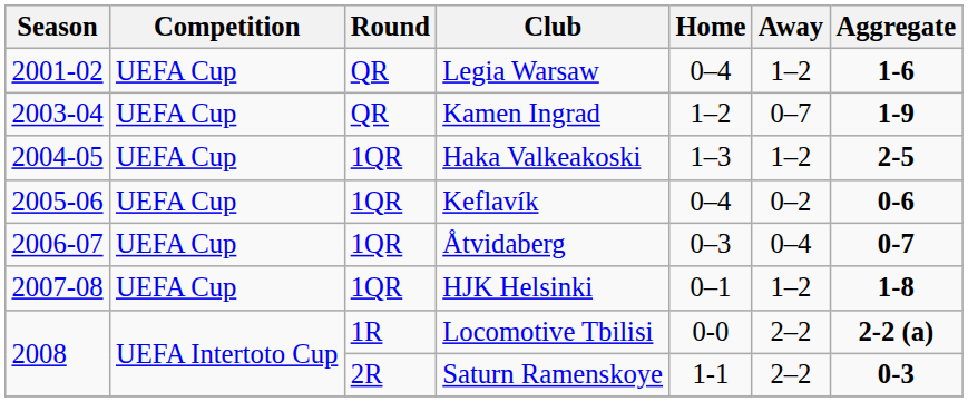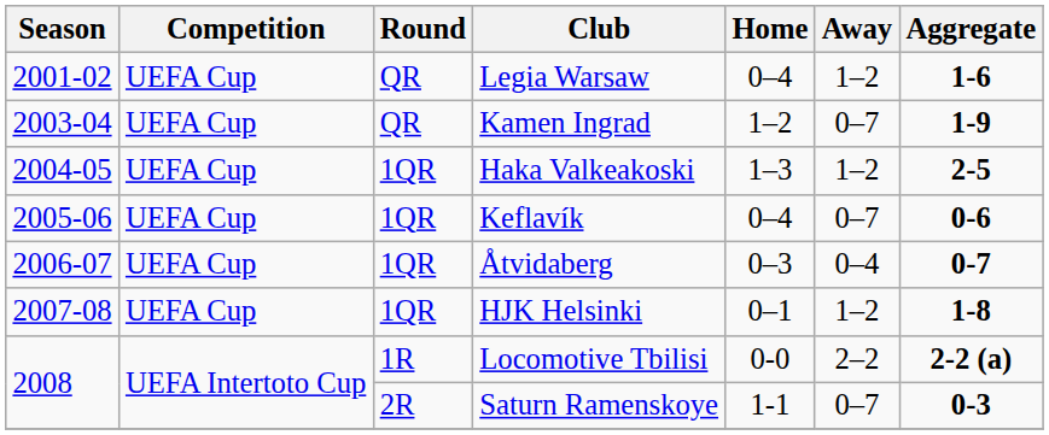Keflavík | Away: 0–2 -> 0–7
Saturn Ramenskoye | Away: 2–2 -> 0–7
